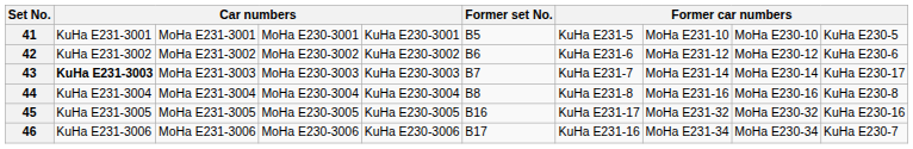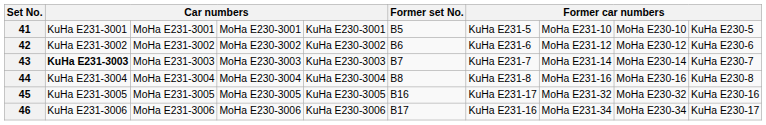43 | column 10: KuHa E230-17 -> KuHa E230-7
46 | column 10: KuHa E230-7 -> KuHa E230-17
